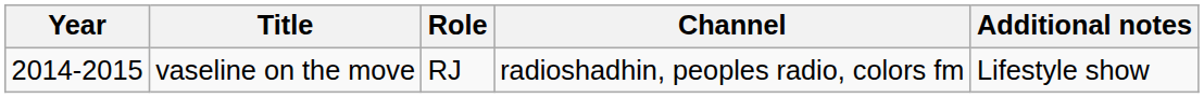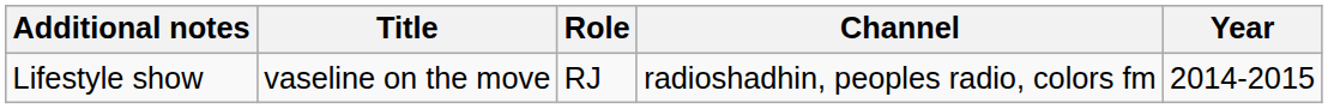columns swapped: Year <-> Additional notes
